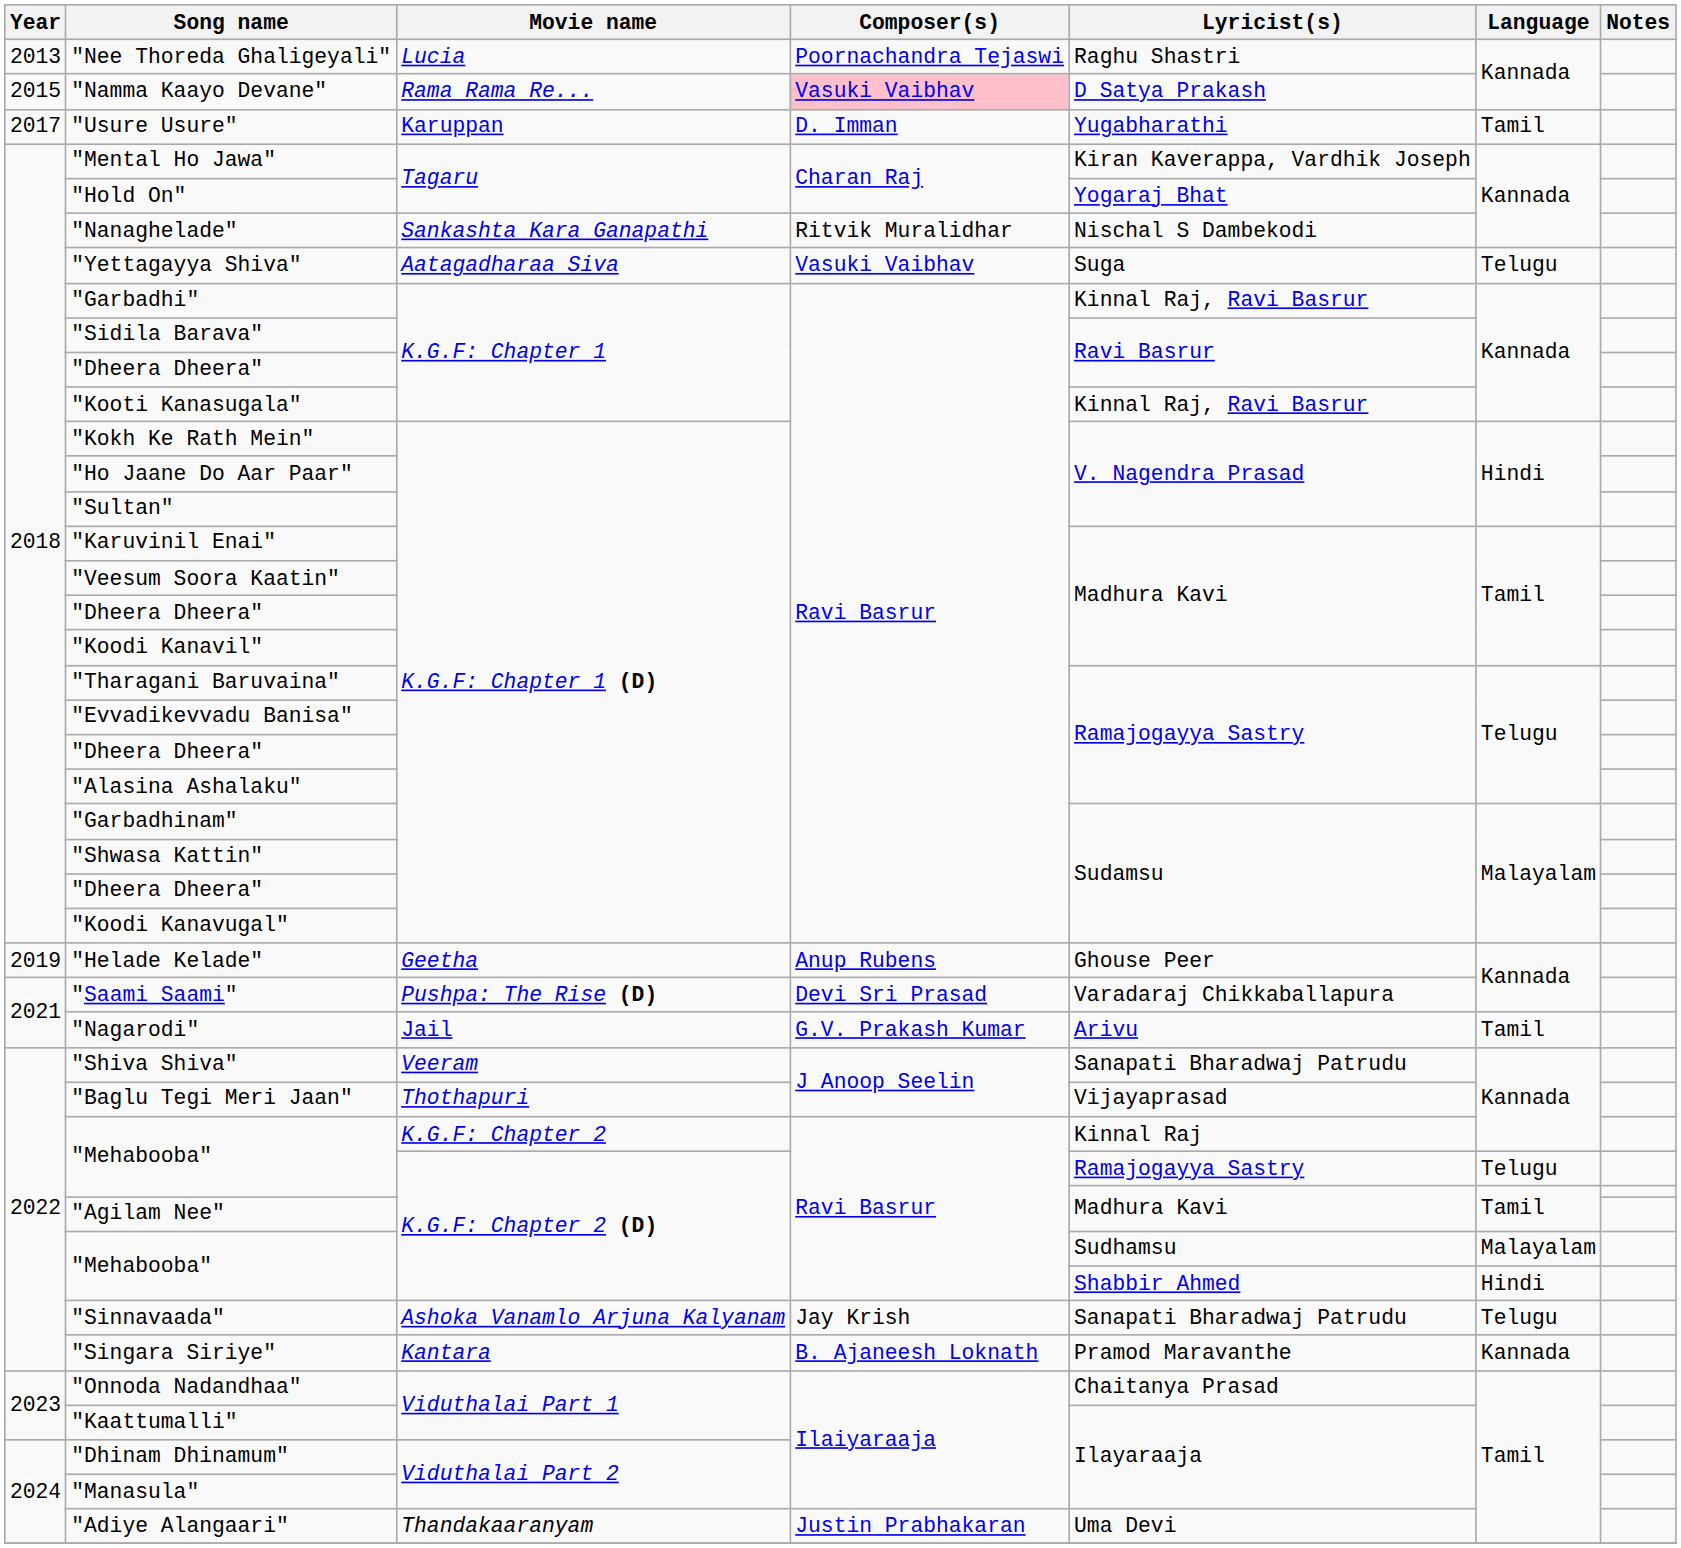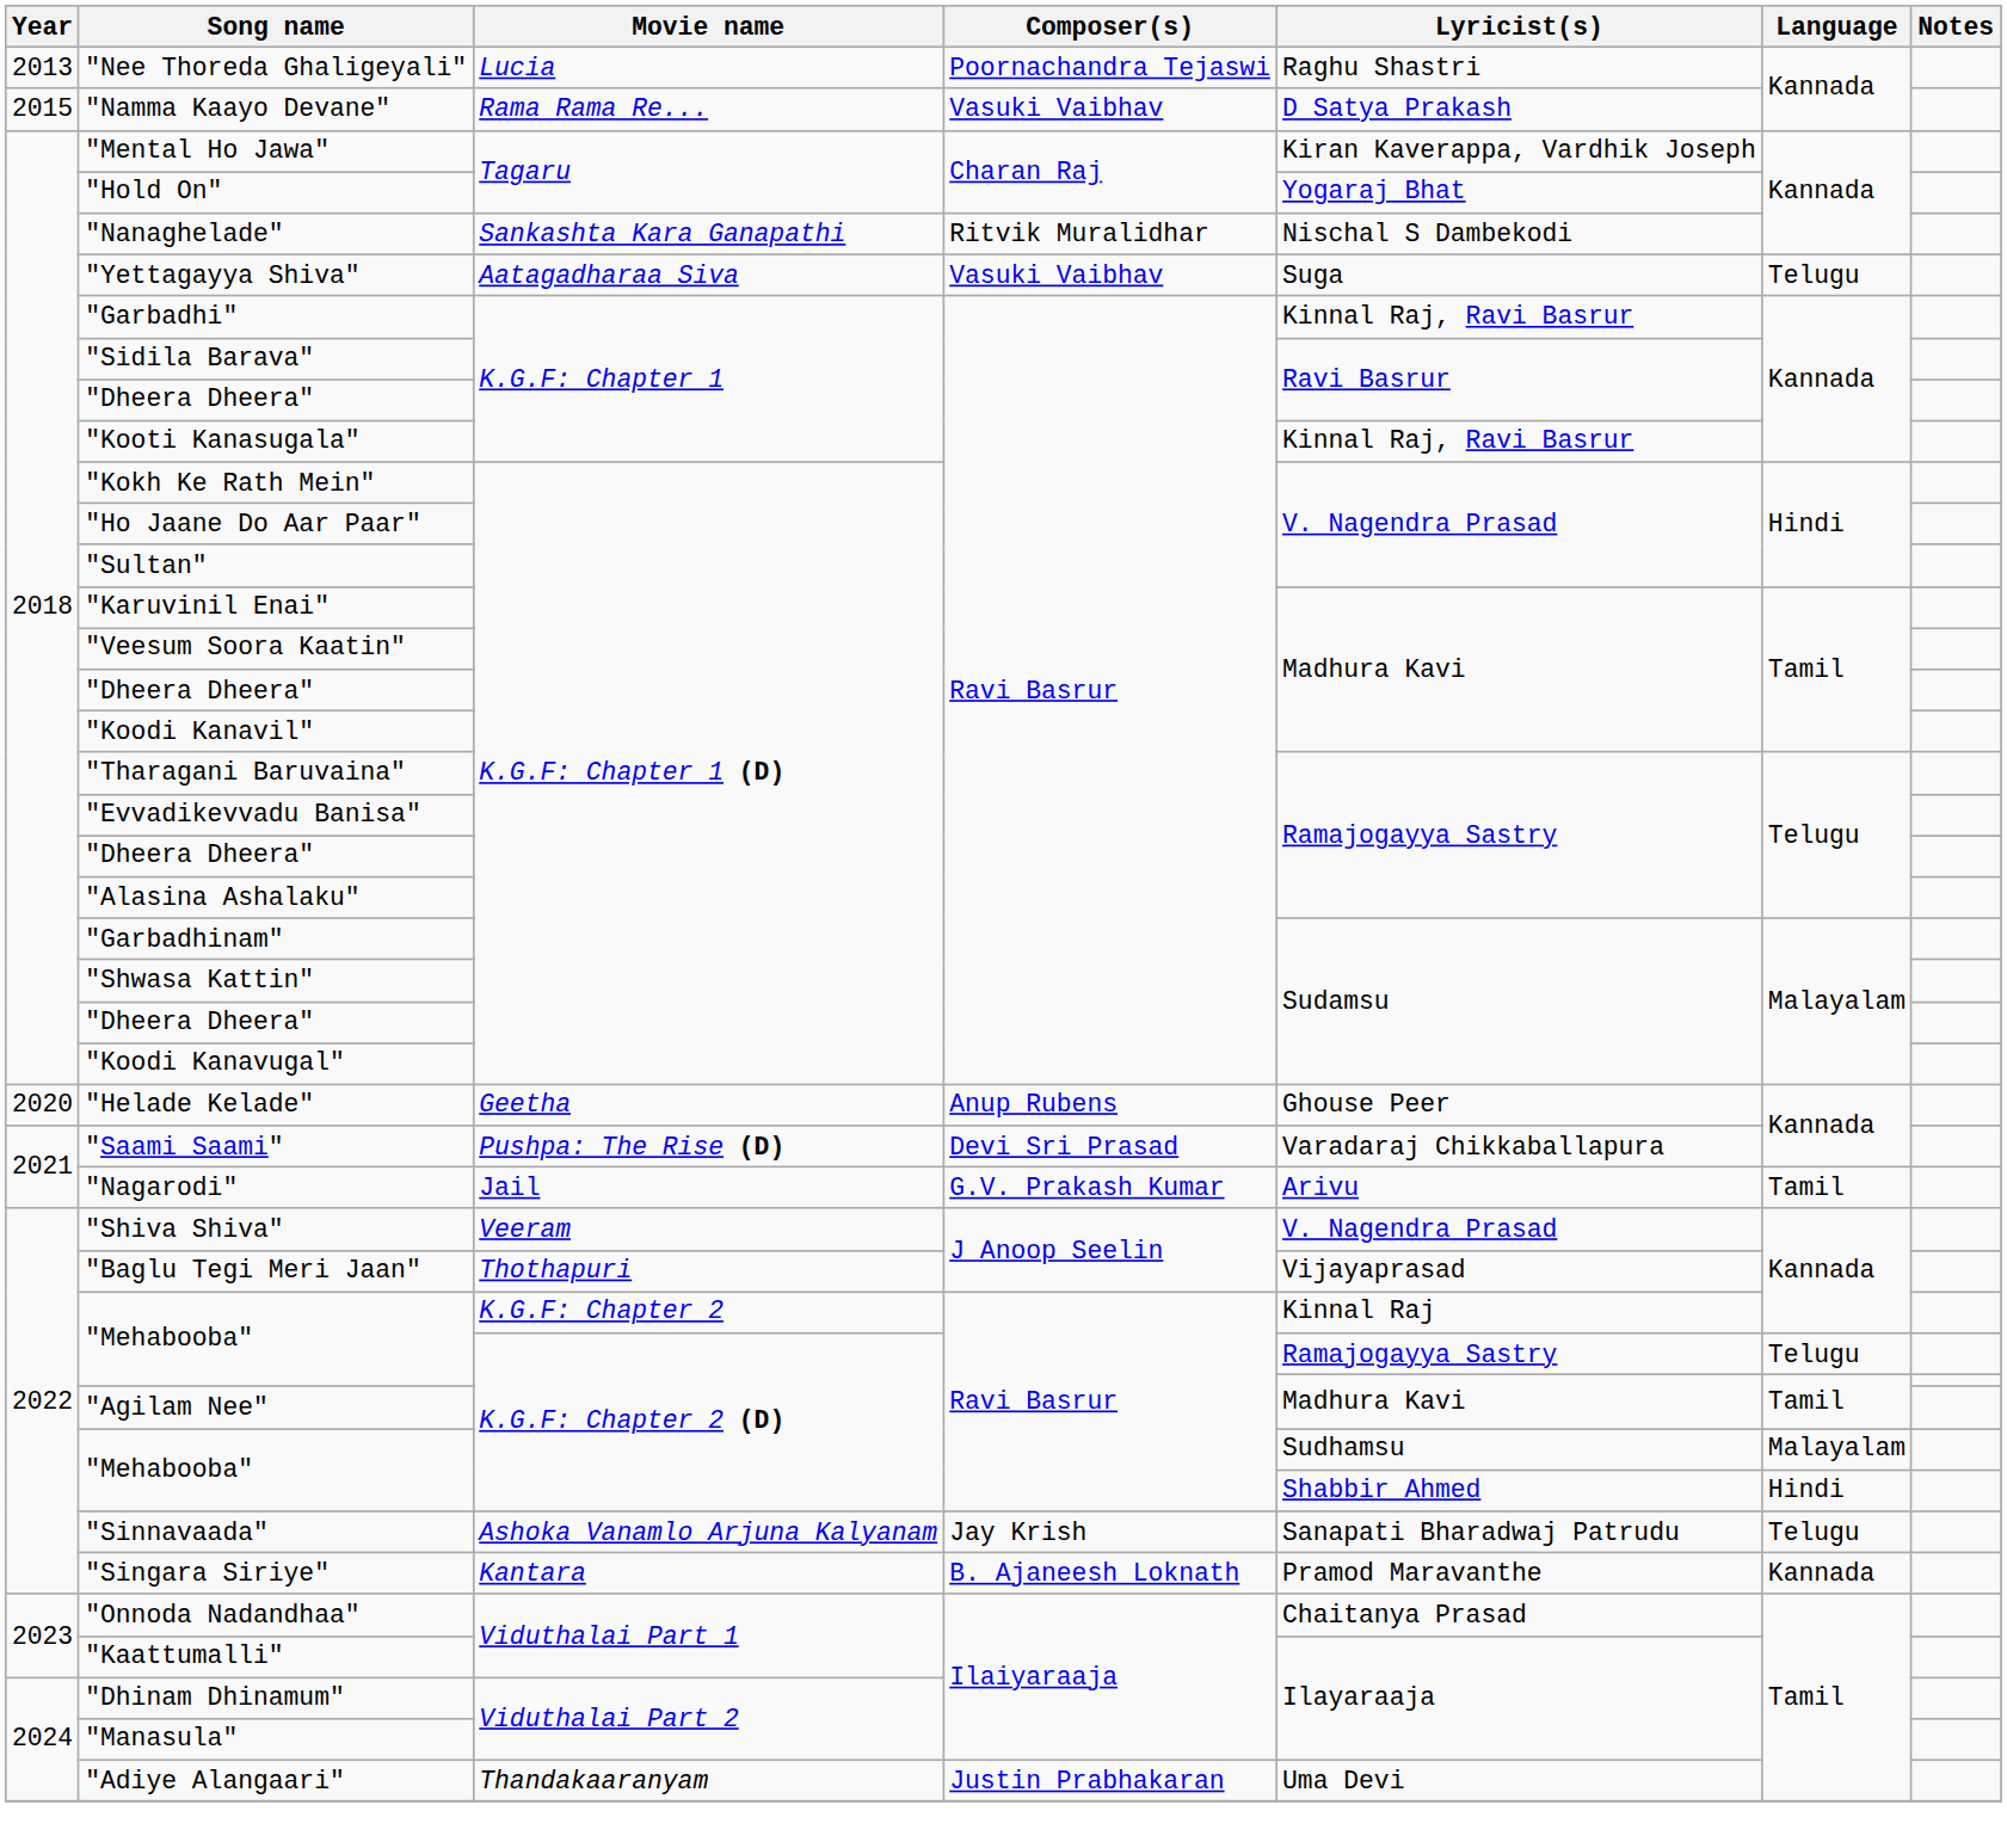"Namma Kaayo Devane" | Composer(s): pink background -> no background
- row: 2017 | "Usure Usure" | Karuppan | D. Imman | Yugabharathi | Tamil
"Helade Kelade" | Year: 2019 -> 2020
"Shiva Shiva" | Lyricist(s): Sanapati Bharadwaj Patrudu -> V. Nagendra Prasad
